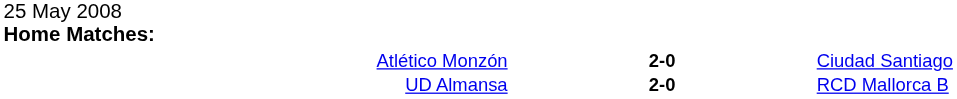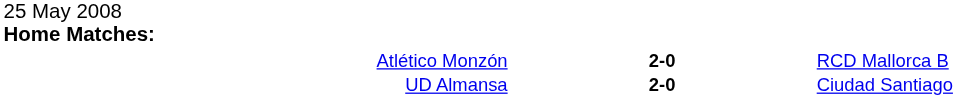Atlético Monzón | column 3: Ciudad Santiago -> RCD Mallorca B
UD Almansa | column 3: RCD Mallorca B -> Ciudad Santiago
